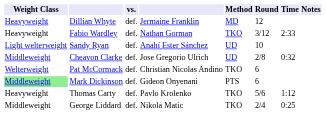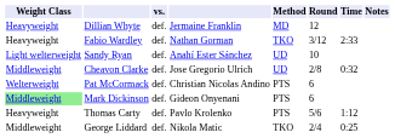Pat McCormack | Method: TKO -> PTS
Thomas Carty | Method: TKO -> PTS
